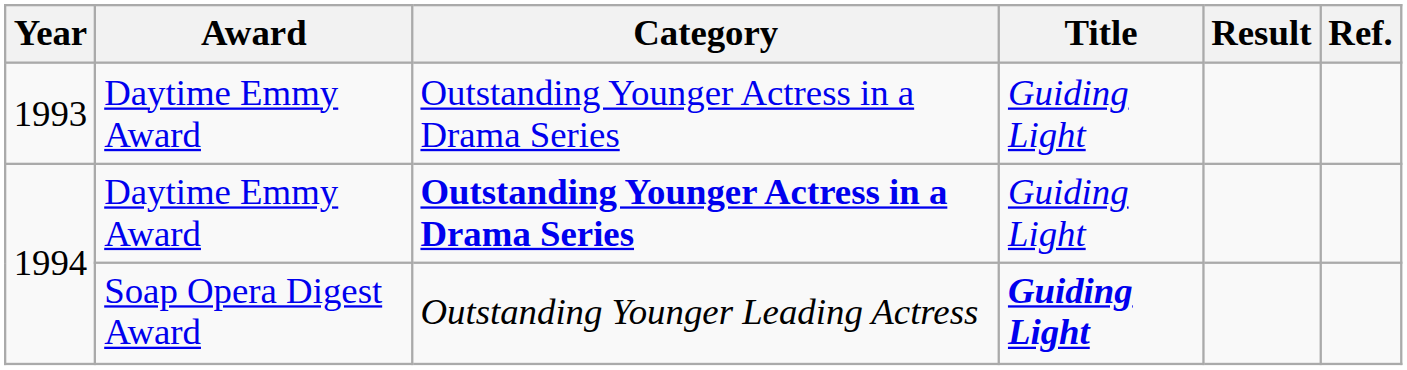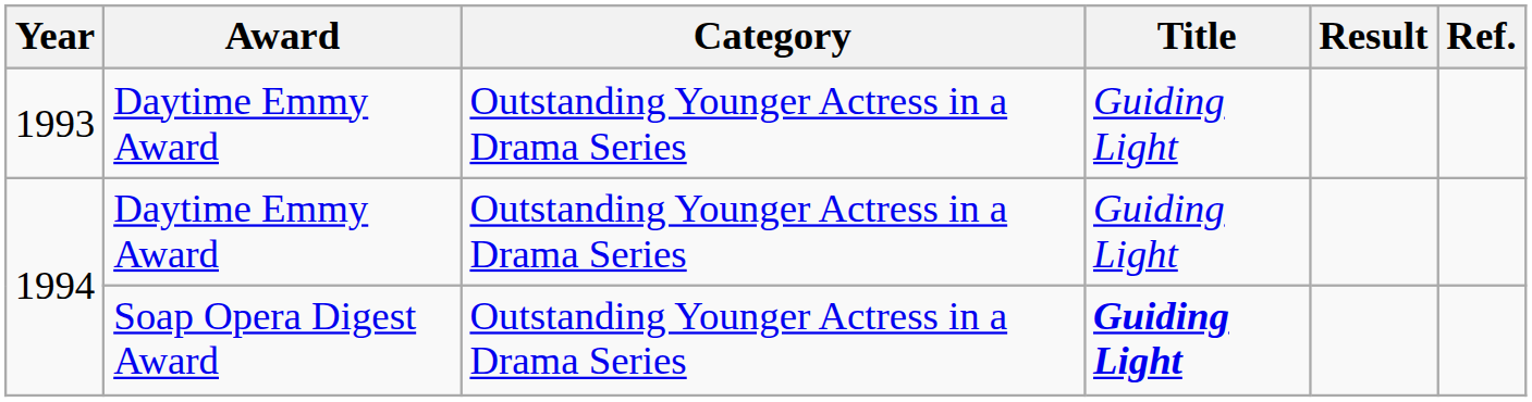1994 / Daytime Emmy Award | Category: bold -> normal
1994 / Soap Opera Digest Award | Category: Outstanding Younger Leading Actress -> Outstanding Younger Actress in a Drama Series
